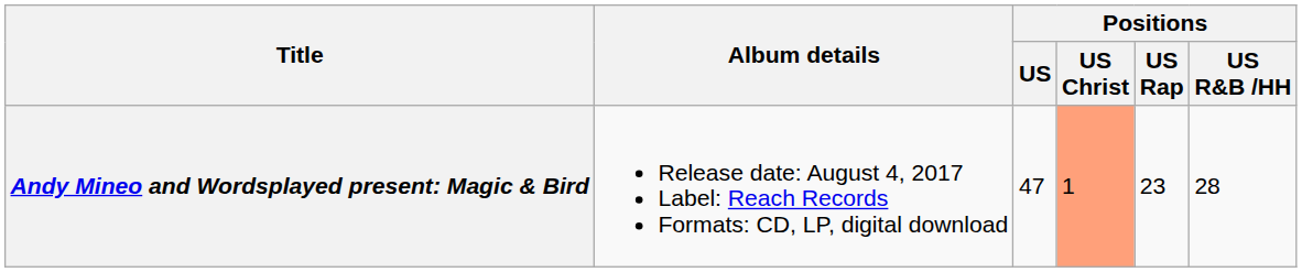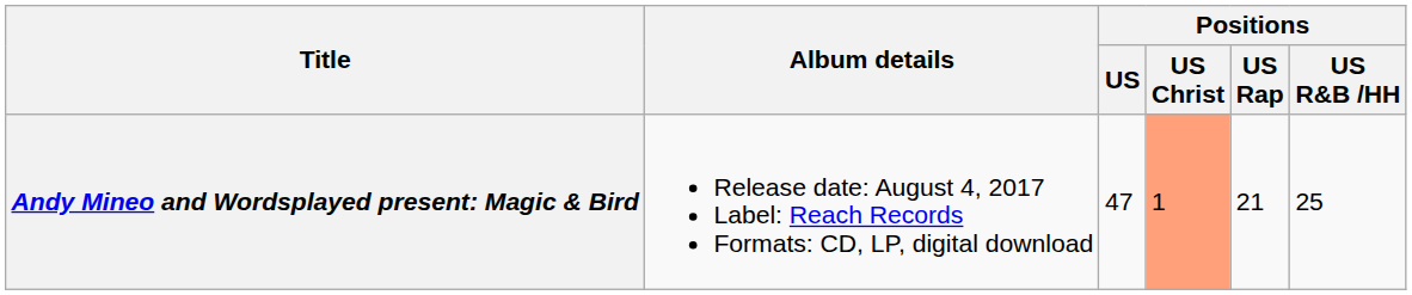Andy Mineo and Wordsplayed present: Magic & Bird | Positions / US Rap: 23 -> 21
Andy Mineo and Wordsplayed present: Magic & Bird | Positions / US R&B /HH: 28 -> 25
